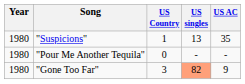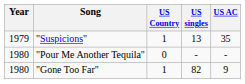"Suspicions" | Year: 1980 -> 1979
"Gone Too Far" | US Country: 3 -> 1
"Gone Too Far" | US singles: lightsalmon background -> no background
